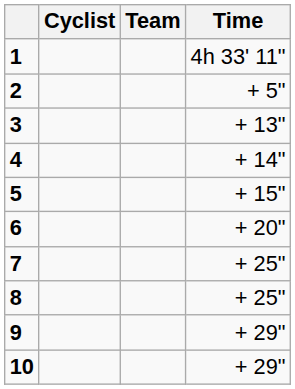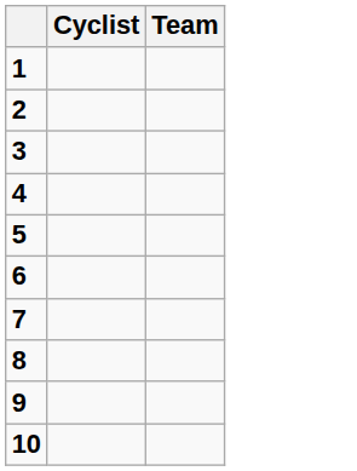- column: Time | 4h 33' 11" | + 5" | + 13" | + 14" | + 15" | + 20" | + 25" | + 25" | + 29" | + 29"
